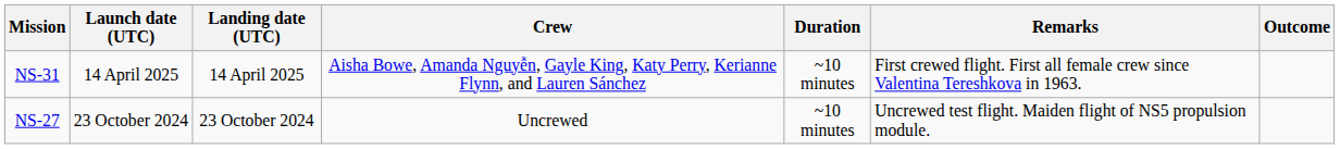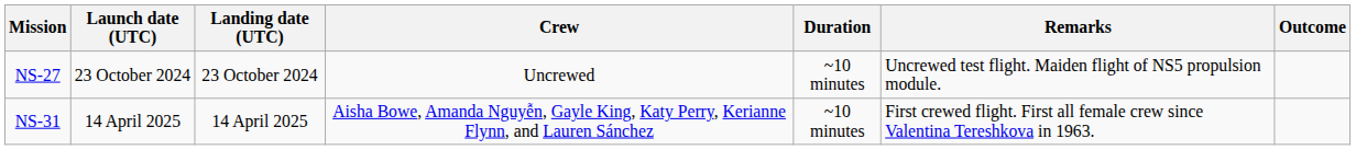rows swapped: NS-27 <-> NS-31
